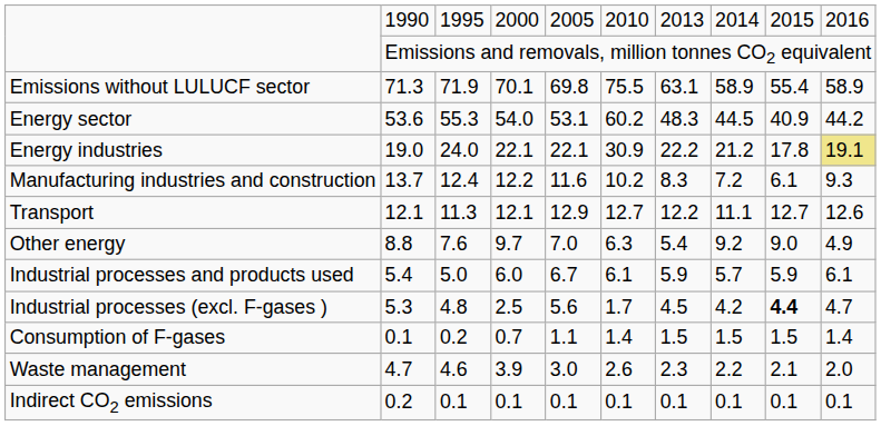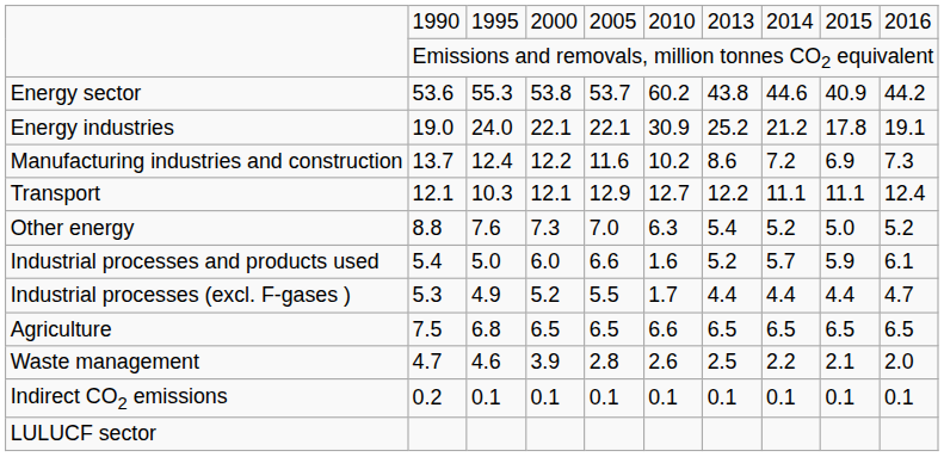- row: Emissions without LULUCF sector | 71.3 | 71.9 | 70.1 | 69.8 | 75.5 | 63.1 | 58.9 | 55.4 | 58.9
Energy sector | column 4: 54.0 -> 53.8
Energy sector | column 5: 53.1 -> 53.7
Energy sector | column 7: 48.3 -> 43.8
Energy sector | column 8: 44.5 -> 44.6
Energy industries | column 7: 22.2 -> 25.2
Energy industries | column 10: khaki background -> no background
Manufacturing industries and construction | column 7: 8.3 -> 8.6
Manufacturing industries and construction | column 9: 6.1 -> 6.9
Manufacturing industries and construction | column 10: 9.3 -> 7.3
Transport | column 3: 11.3 -> 10.3
Transport | column 9: 12.7 -> 11.1
Transport | column 10: 12.6 -> 12.4
Other energy | column 4: 9.7 -> 7.3
Other energy | column 8: 9.2 -> 5.2
Other energy | column 9: 9.0 -> 5.0
Other energy | column 10: 4.9 -> 5.2
Industrial processes and products used | column 5: 6.7 -> 6.6
Industrial processes and products used | column 6: 6.1 -> 1.6
Industrial processes and products used | column 7: 5.9 -> 5.2
Industrial processes (excl. F-gases ) | column 3: 4.8 -> 4.9
Industrial processes (excl. F-gases ) | column 4: 2.5 -> 5.2
Industrial processes (excl. F-gases ) | column 5: 5.6 -> 5.5
Industrial processes (excl. F-gases ) | column 7: 4.5 -> 4.4
Industrial processes (excl. F-gases ) | column 8: 4.2 -> 4.4
Industrial processes (excl. F-gases ) | column 9: bold -> normal
- row: Consumption of F-gases | 0.1 | 0.2 | 0.7 | 1.1 | 1.4 | 1.5 | 1.5 | 1.5 | 1.4
+ row: Agriculture | 7.5 | 6.8 | 6.5 | 6.5 | 6.6 | 6.5 | 6.5 | 6.5 | 6.5
Waste management | column 5: 3.0 -> 2.8
Waste management | column 7: 2.3 -> 2.5
+ row: LULUCF sector
